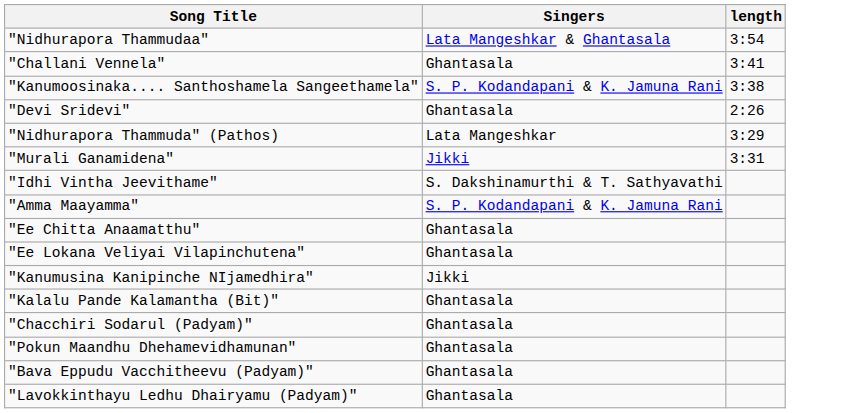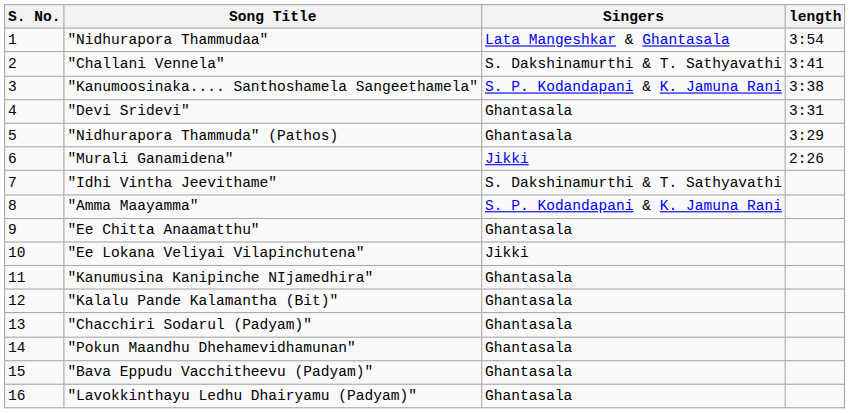+ column: S. No. | 1 | 2 | 3 | 4 | 5 | 6 | 7 | 8 | 9 | 10 | 11 | 12 | 13 | 14 | 15 | 16
"Challani Vennela" | Singers: Ghantasala -> S. Dakshinamurthi & T. Sathyavathi
"Devi Sridevi" | length: 2:26 -> 3:31
"Nidhurapora Thammuda" (Pathos) | Singers: Lata Mangeshkar -> Ghantasala
"Murali Ganamidena" | length: 3:31 -> 2:26
"Ee Lokana Veliyai Vilapinchutena" | Singers: Ghantasala -> Jikki
"Kanumusina Kanipinche NIjamedhira" | Singers: Jikki -> Ghantasala
